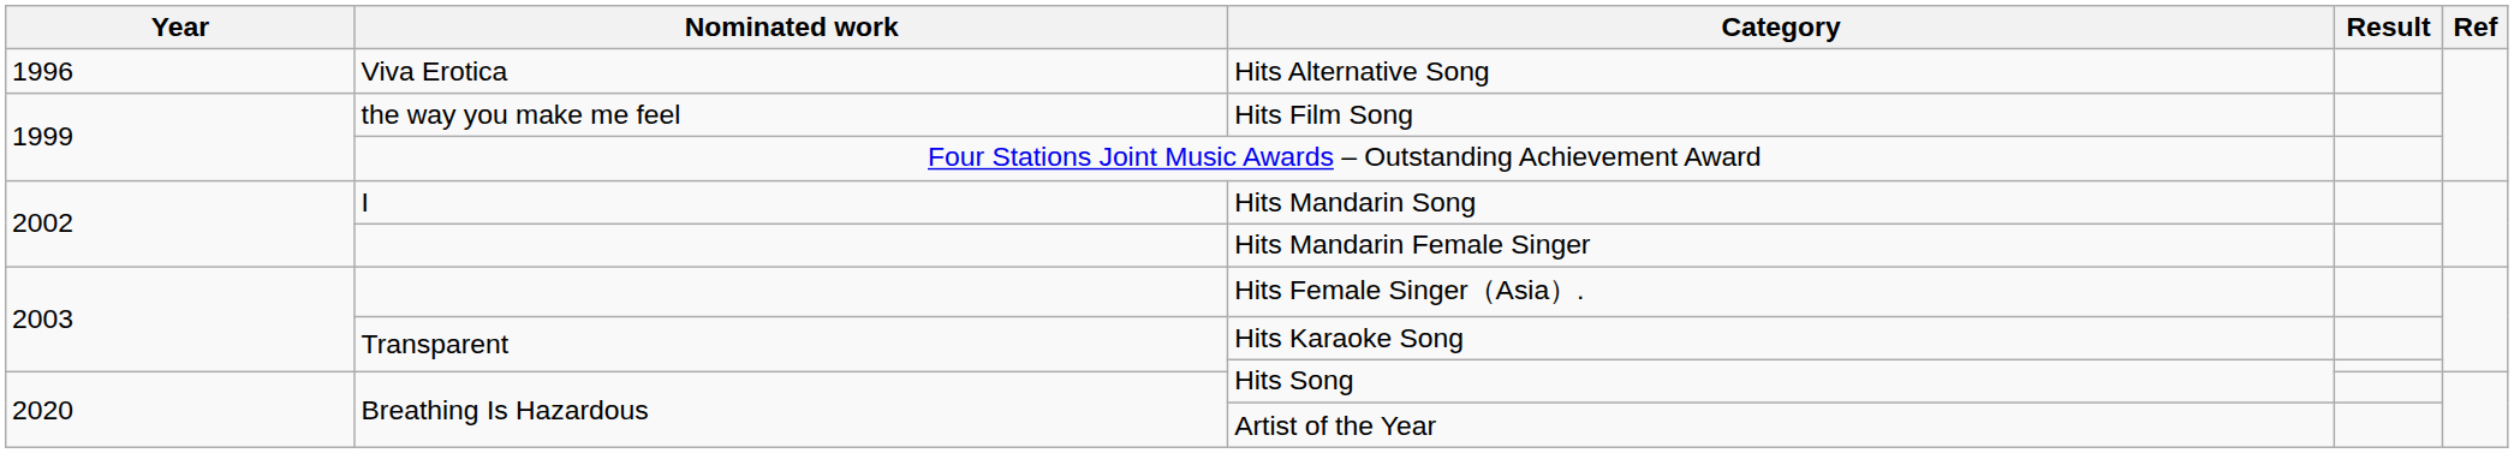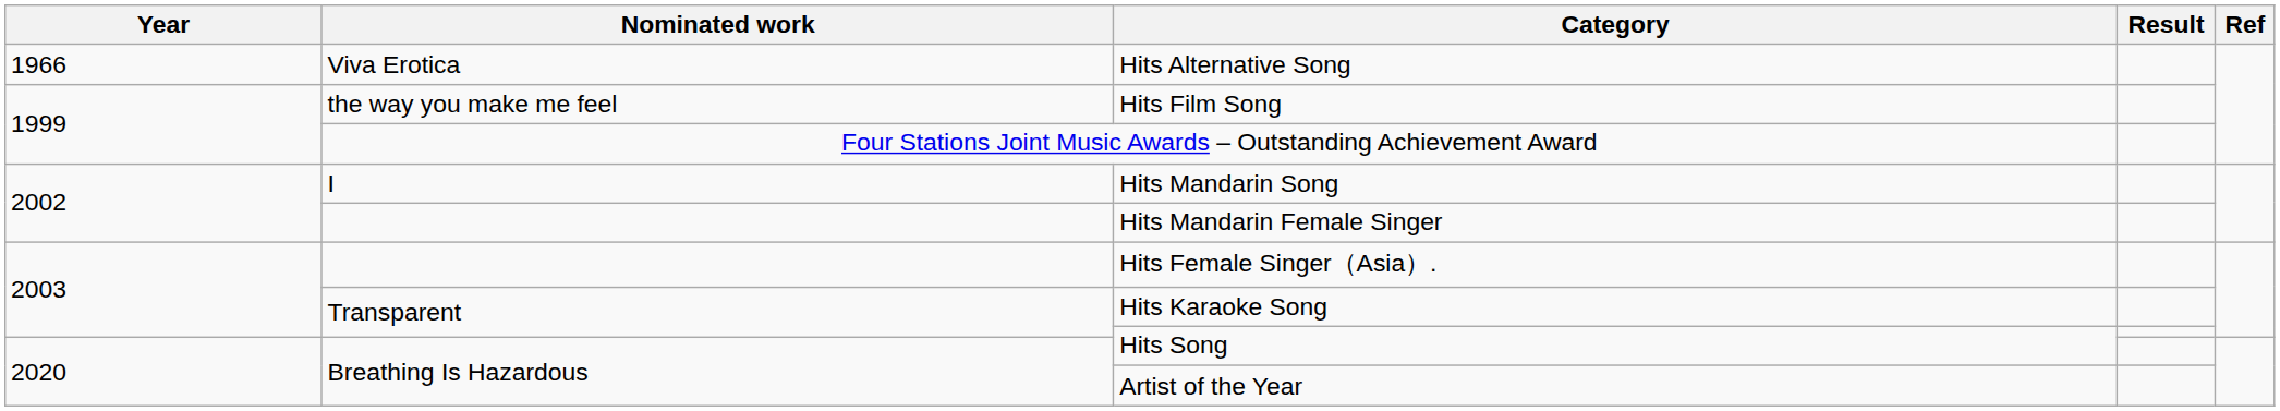Hits Alternative Song | Year: 1996 -> 1966
